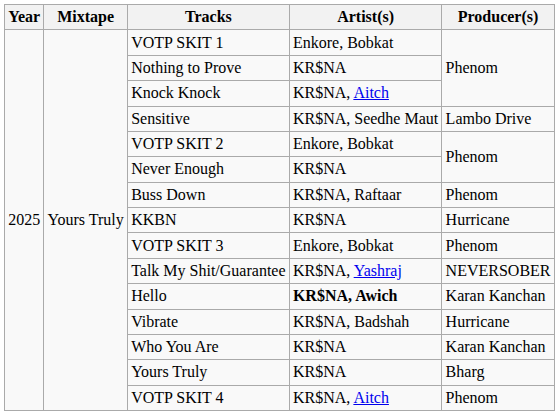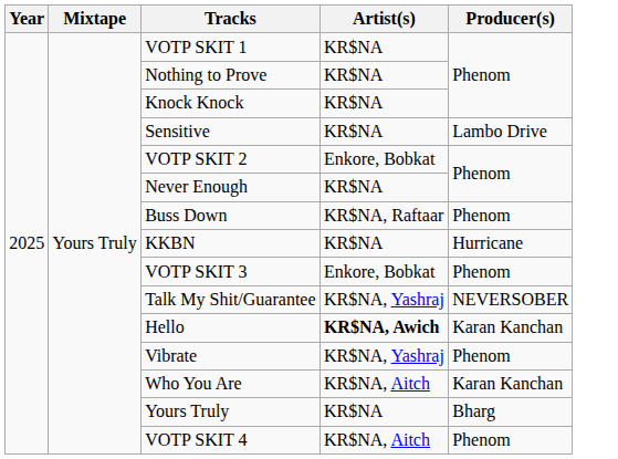VOTP SKIT 1 | Artist(s): Enkore, Bobkat -> KR$NA
Knock Knock | Artist(s): KR$NA, Aitch -> KR$NA
Sensitive | Artist(s): KR$NA, Seedhe Maut -> KR$NA
Vibrate | Artist(s): KR$NA, Badshah -> KR$NA, Yashraj
Vibrate | Producer(s): Hurricane -> Phenom
Who You Are | Artist(s): KR$NA -> KR$NA, Aitch
